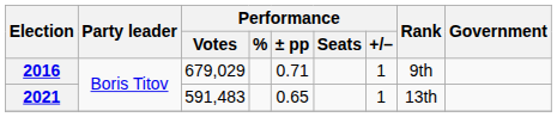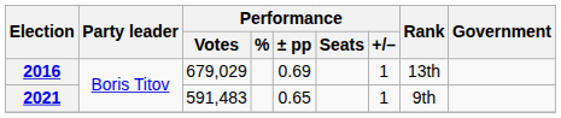2016 | Performance / ± pp: 0.71 -> 0.69
2016 | Rank: 9th -> 13th
2021 | Rank: 13th -> 9th
